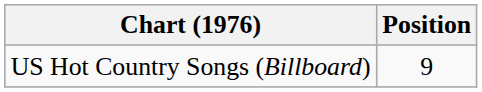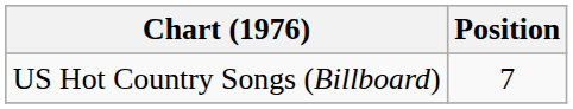US Hot Country Songs (Billboard) | Position: 9 -> 7
